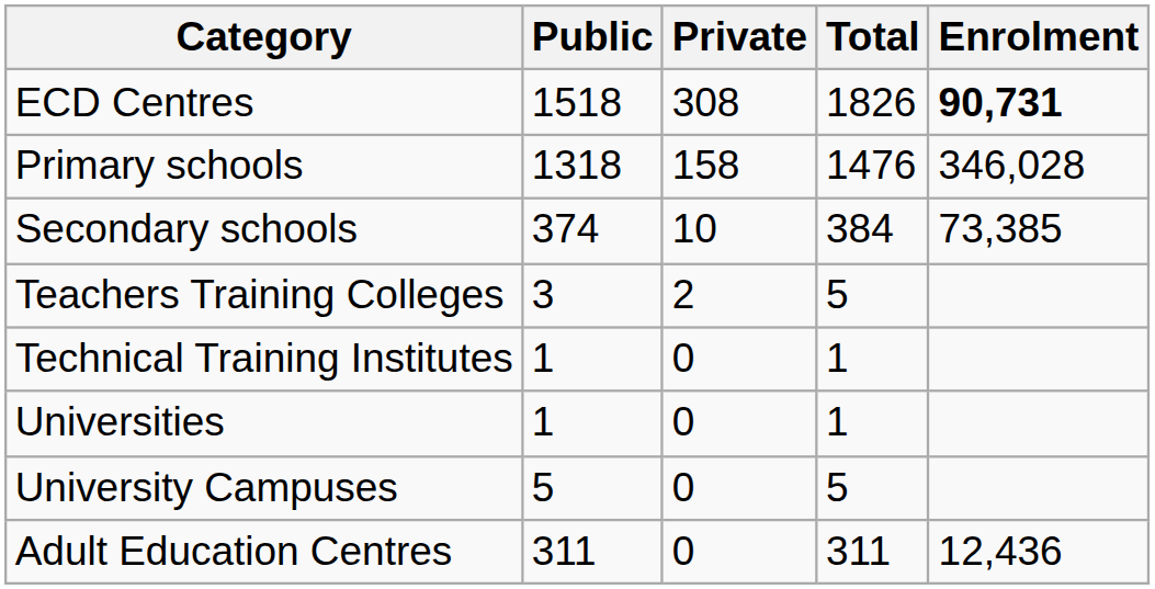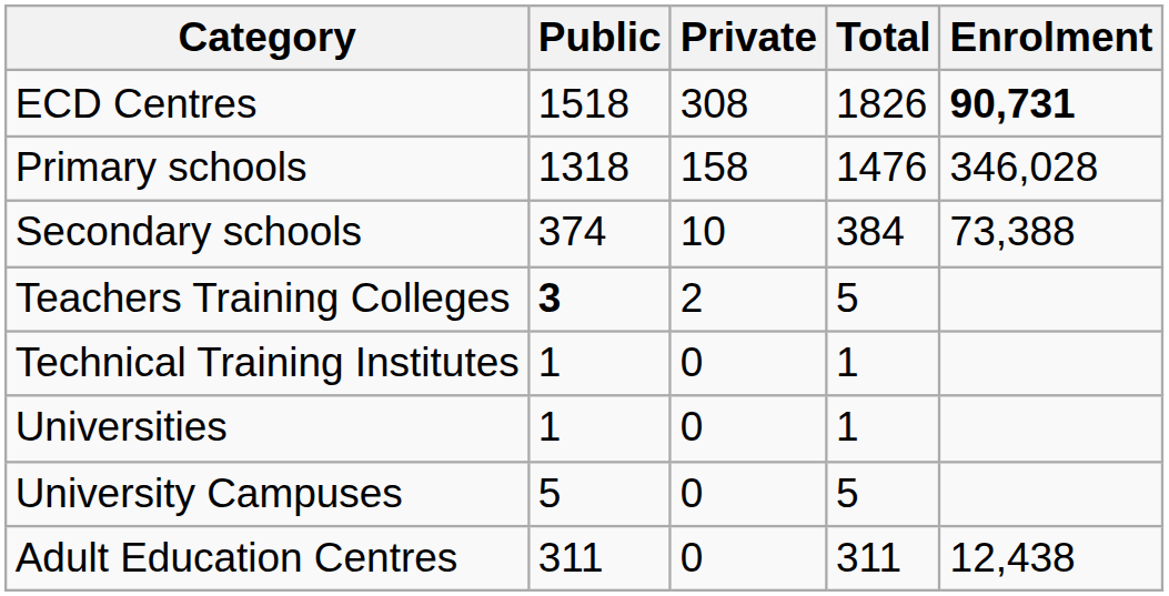Secondary schools | Enrolment: 73,385 -> 73,388
Teachers Training Colleges | Public: normal -> bold
Adult Education Centres | Enrolment: 12,436 -> 12,438
